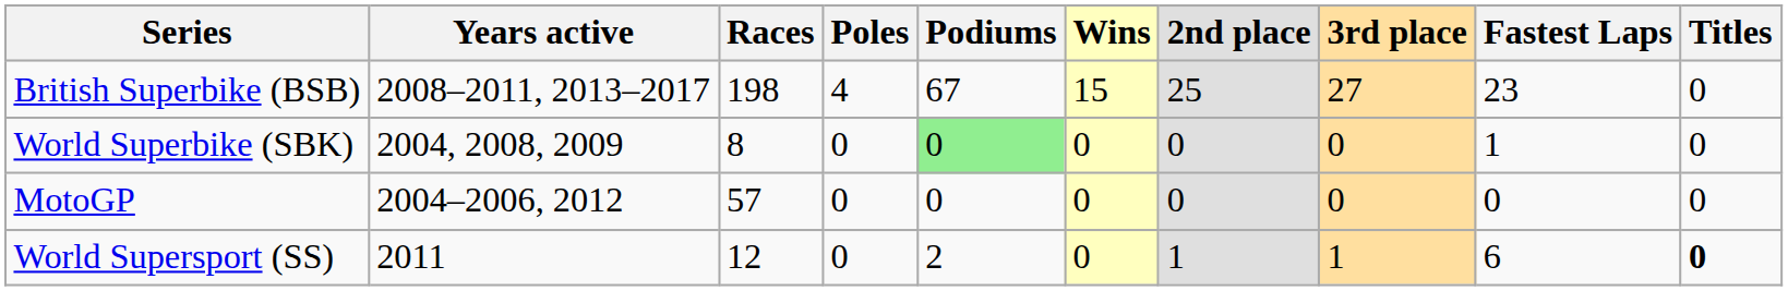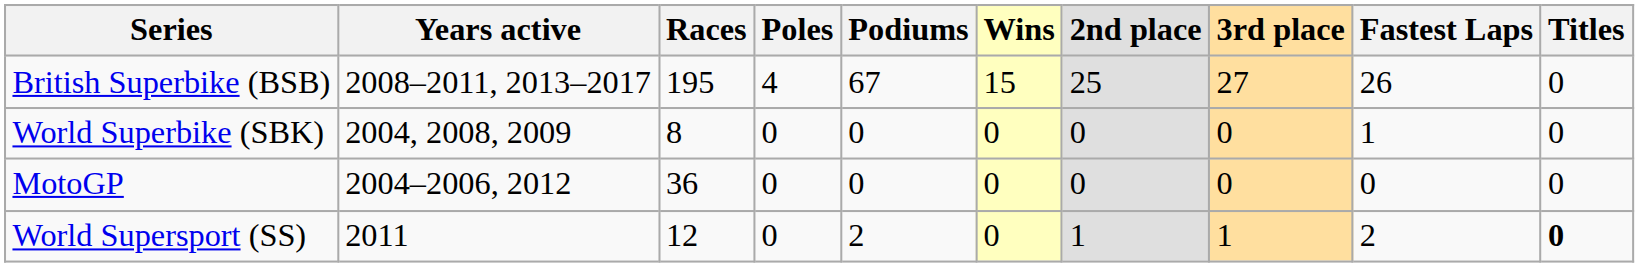British Superbike (BSB) | Races: 198 -> 195
British Superbike (BSB) | Fastest Laps: 23 -> 26
World Superbike (SBK) | Podiums: lightgreen background -> no background
MotoGP | Races: 57 -> 36
World Supersport (SS) | Fastest Laps: 6 -> 2
